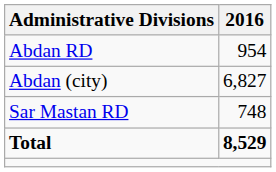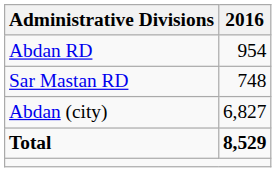rows swapped: Sar Mastan RD <-> Abdan (city)
